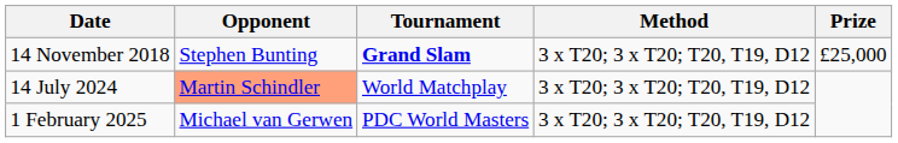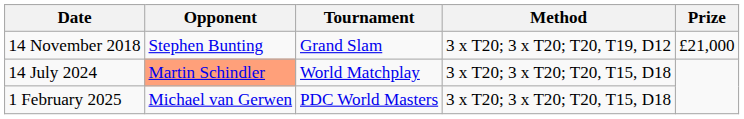14 November 2018 | Tournament: bold -> normal
14 November 2018 | Prize: £25,000 -> £21,000
14 July 2024 | Method: 3 x T20; 3 x T20; T20, T19, D12 -> 3 x T20; 3 x T20; T20, T15, D18
1 February 2025 | Method: 3 x T20; 3 x T20; T20, T19, D12 -> 3 x T20; 3 x T20; T20, T15, D18
